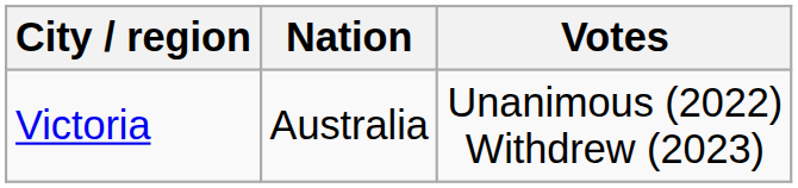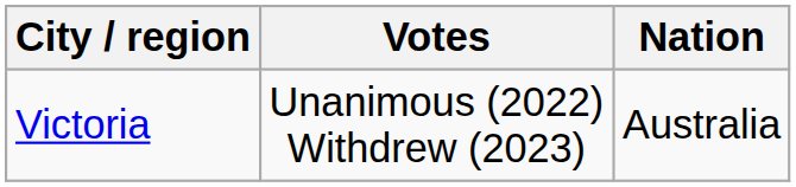columns swapped: Nation <-> Votes
